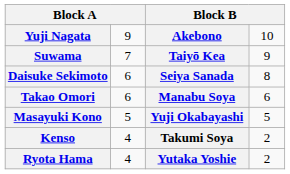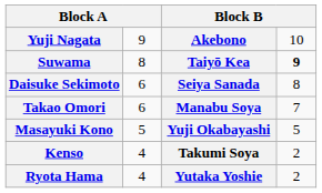Suwama | column 2: 7 -> 8
Suwama | column 4: normal -> bold
Takao Omori | column 4: 6 -> 7
